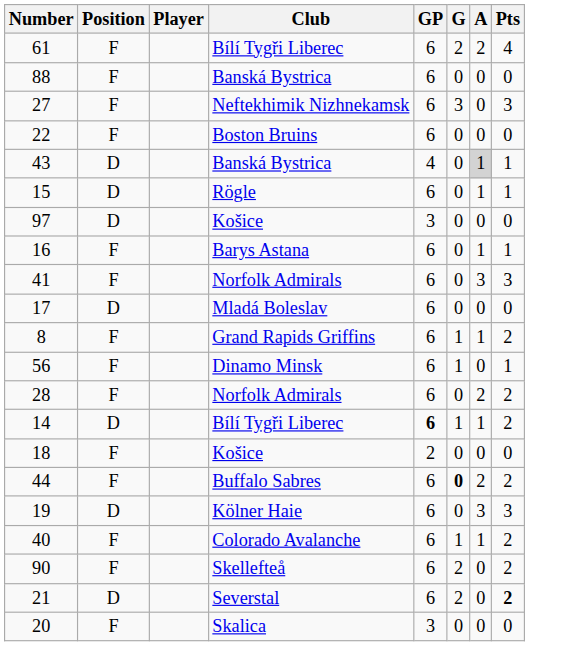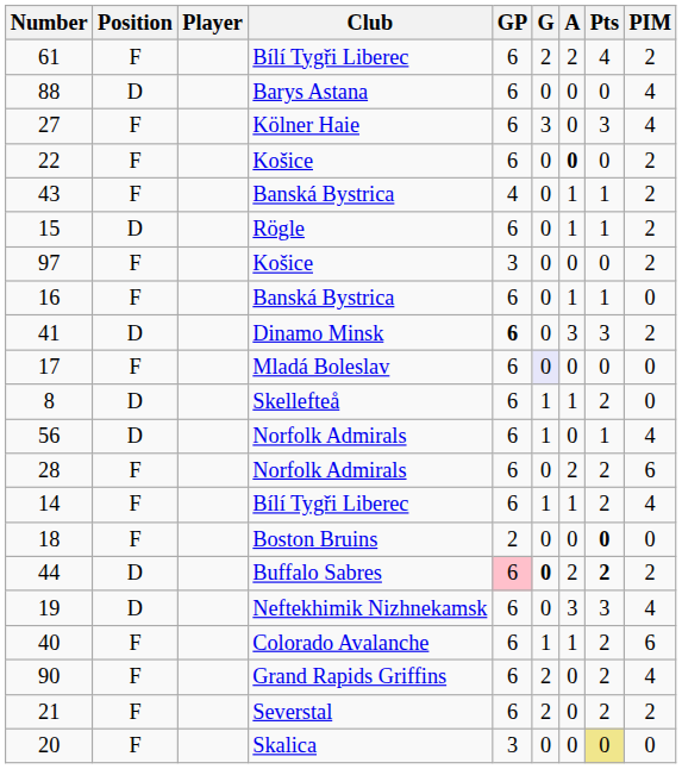+ column: PIM | 2 | 4 | 4 | 2 | 2 | 2 | 2 | 0 | 2 | 0 | 0 | 4 | 6 | 4 | 0 | 2 | 4 | 6 | 4 | 2 | 0
88 | Position: F -> D
88 | Club: Banská Bystrica -> Barys Astana
27 | Club: Neftekhimik Nizhnekamsk -> Kölner Haie
22 | Club: Boston Bruins -> Košice
22 | A: normal -> bold
43 | Position: D -> F
43 | A: lightgrey background -> no background
97 | Position: D -> F
16 | Club: Barys Astana -> Banská Bystrica
41 | Position: F -> D
41 | Club: Norfolk Admirals -> Dinamo Minsk
41 | GP: normal -> bold
17 | Position: D -> F
17 | G: no background -> lavender background
8 | Position: F -> D
8 | Club: Grand Rapids Griffins -> Skellefteå
56 | Position: F -> D
56 | Club: Dinamo Minsk -> Norfolk Admirals
14 | Position: D -> F
14 | GP: bold -> normal
18 | Club: Košice -> Boston Bruins
18 | Pts: normal -> bold
44 | Position: F -> D
44 | GP: no background -> pink background
44 | Pts: normal -> bold
19 | Club: Kölner Haie -> Neftekhimik Nizhnekamsk
90 | Club: Skellefteå -> Grand Rapids Griffins
21 | Position: D -> F
21 | Pts: bold -> normal
20 | Pts: no background -> khaki background
